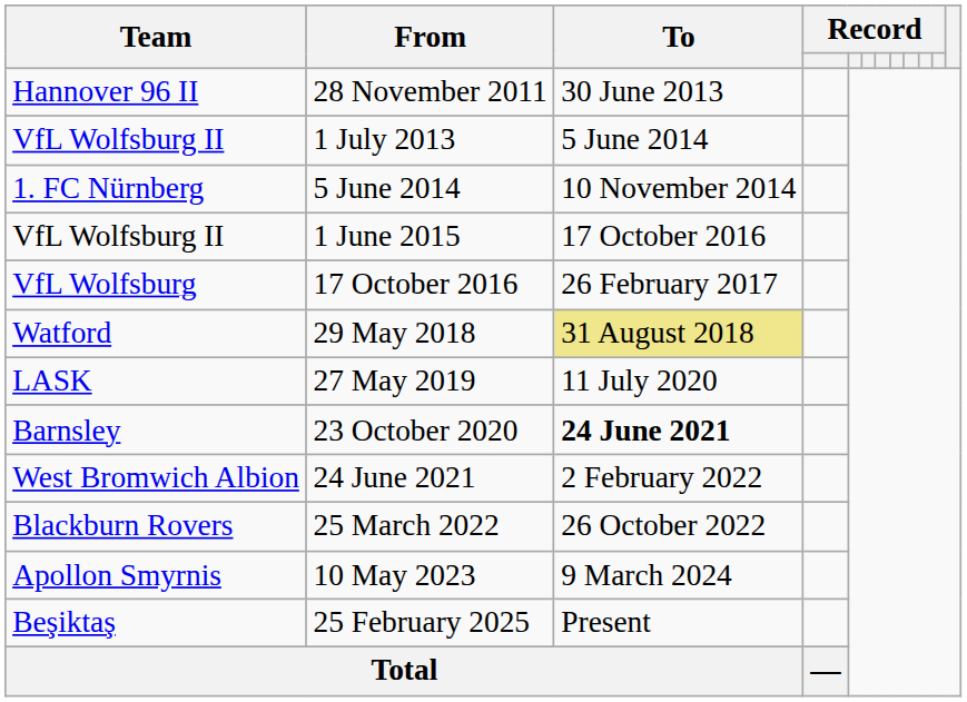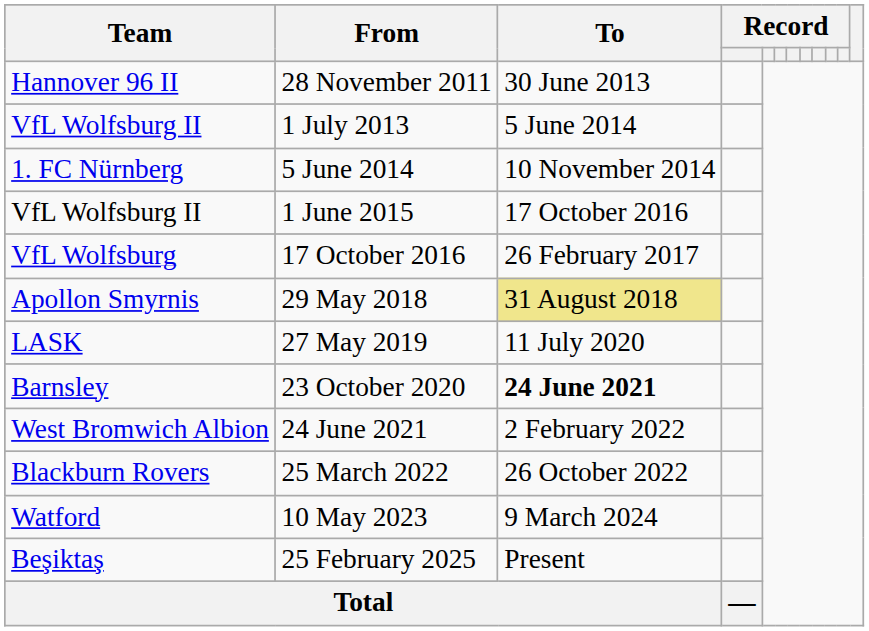29 May 2018 | Team: Watford -> Apollon Smyrnis
10 May 2023 | Team: Apollon Smyrnis -> Watford
